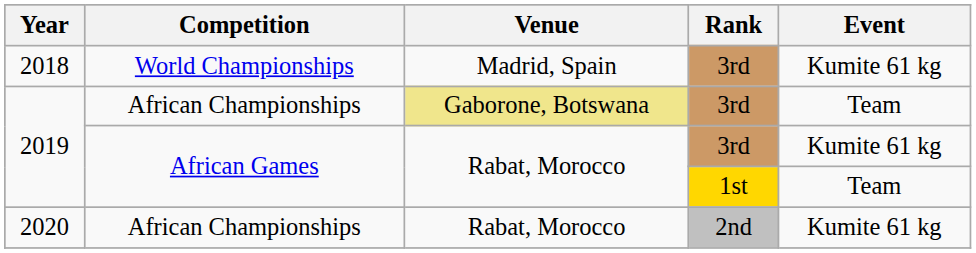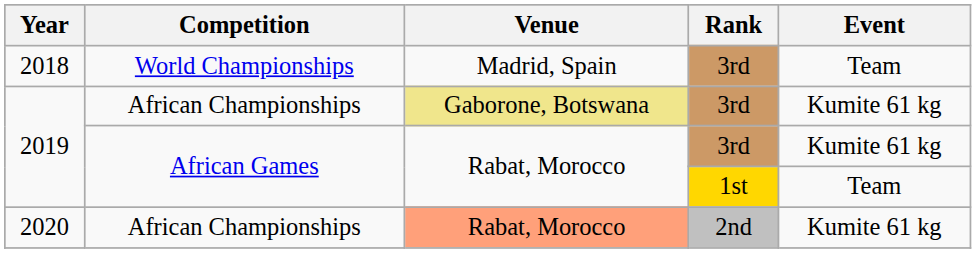2018 | Event: Kumite 61 kg -> Team
2019 / African Championships | Event: Team -> Kumite 61 kg
2020 | Venue: no background -> lightsalmon background
